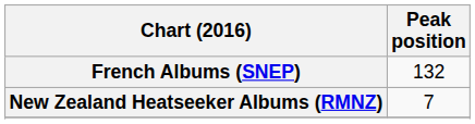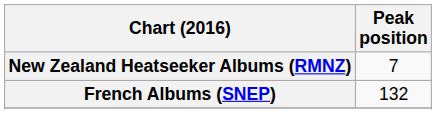rows swapped: French Albums (SNEP) <-> New Zealand Heatseeker Albums (RMNZ)
